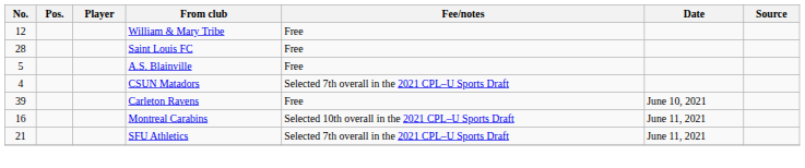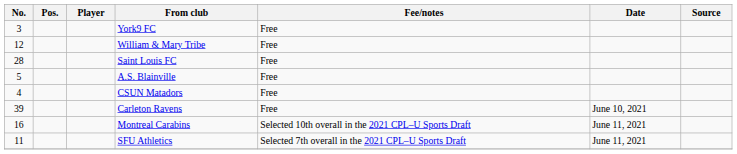+ row: 3 | York9 FC | Free
CSUN Matadors | Fee/notes: Selected 7th overall in the 2021 CPL–U Sports Draft -> Free
SFU Athletics | No.: 21 -> 11
